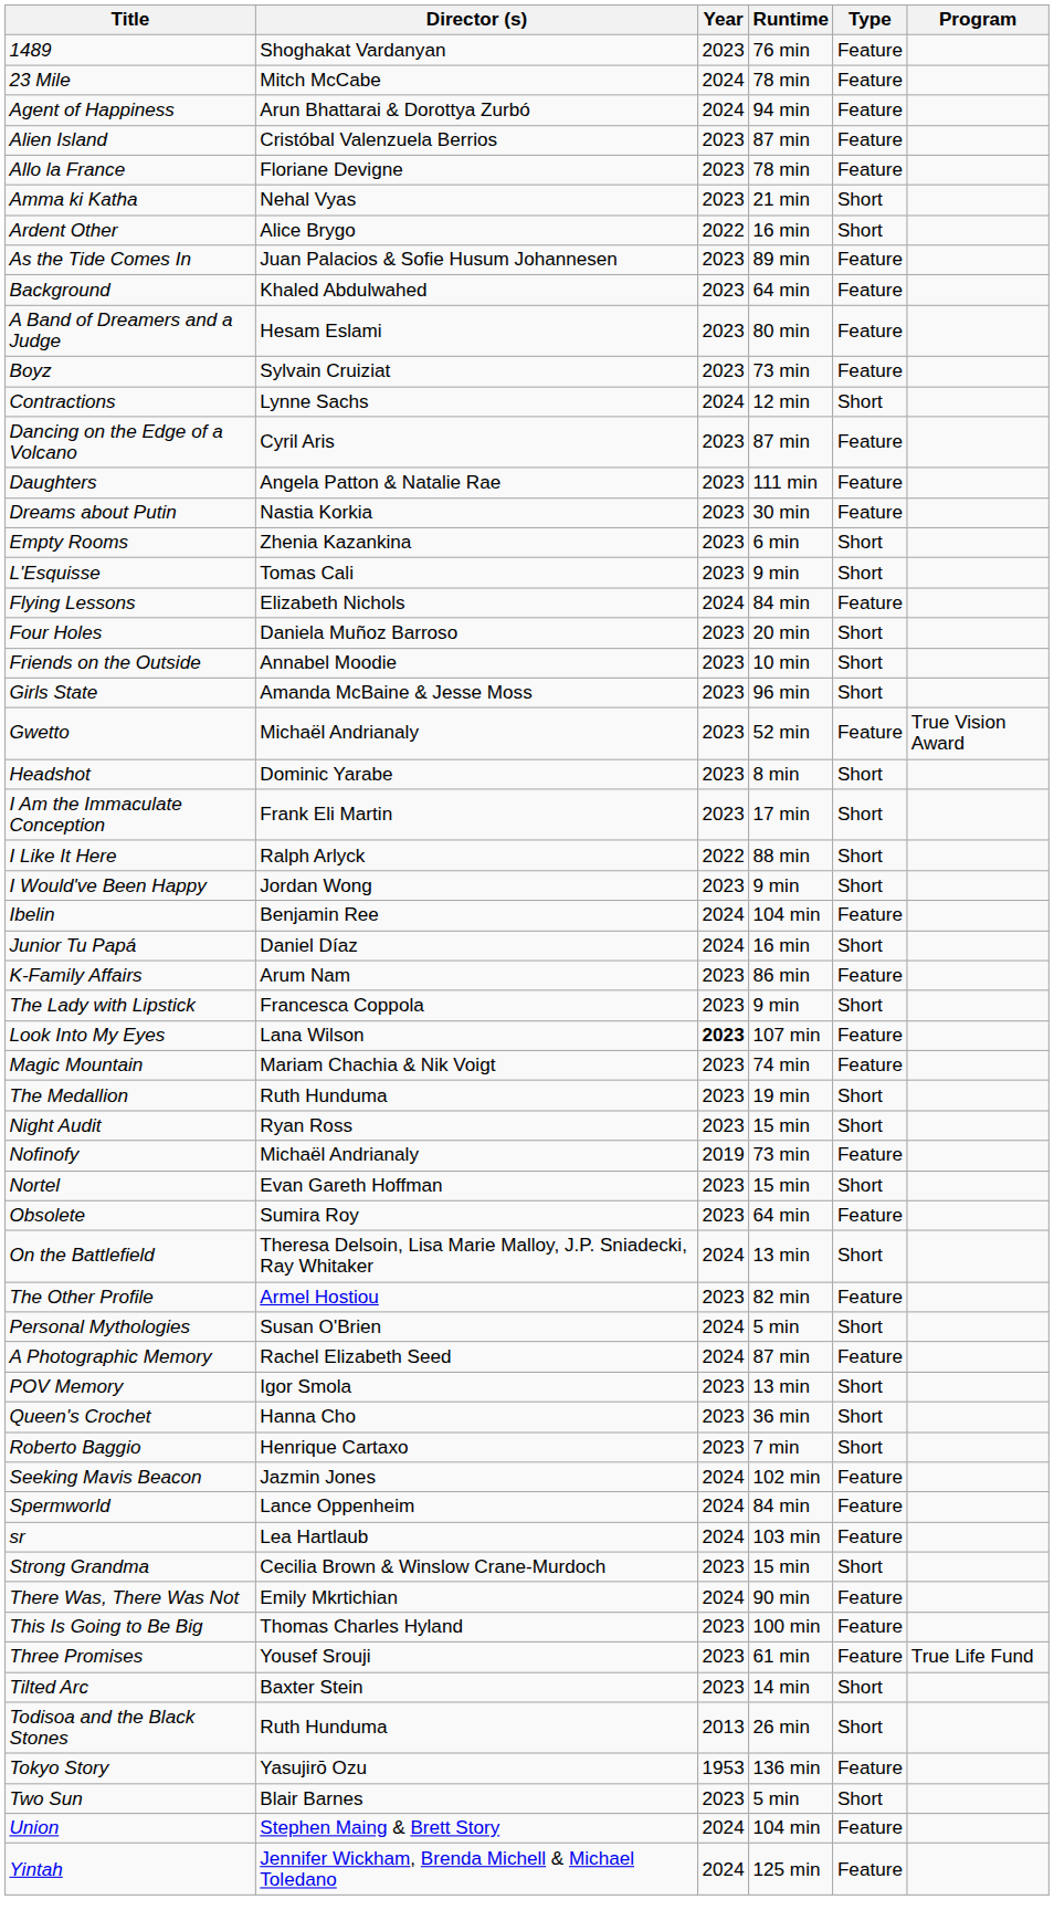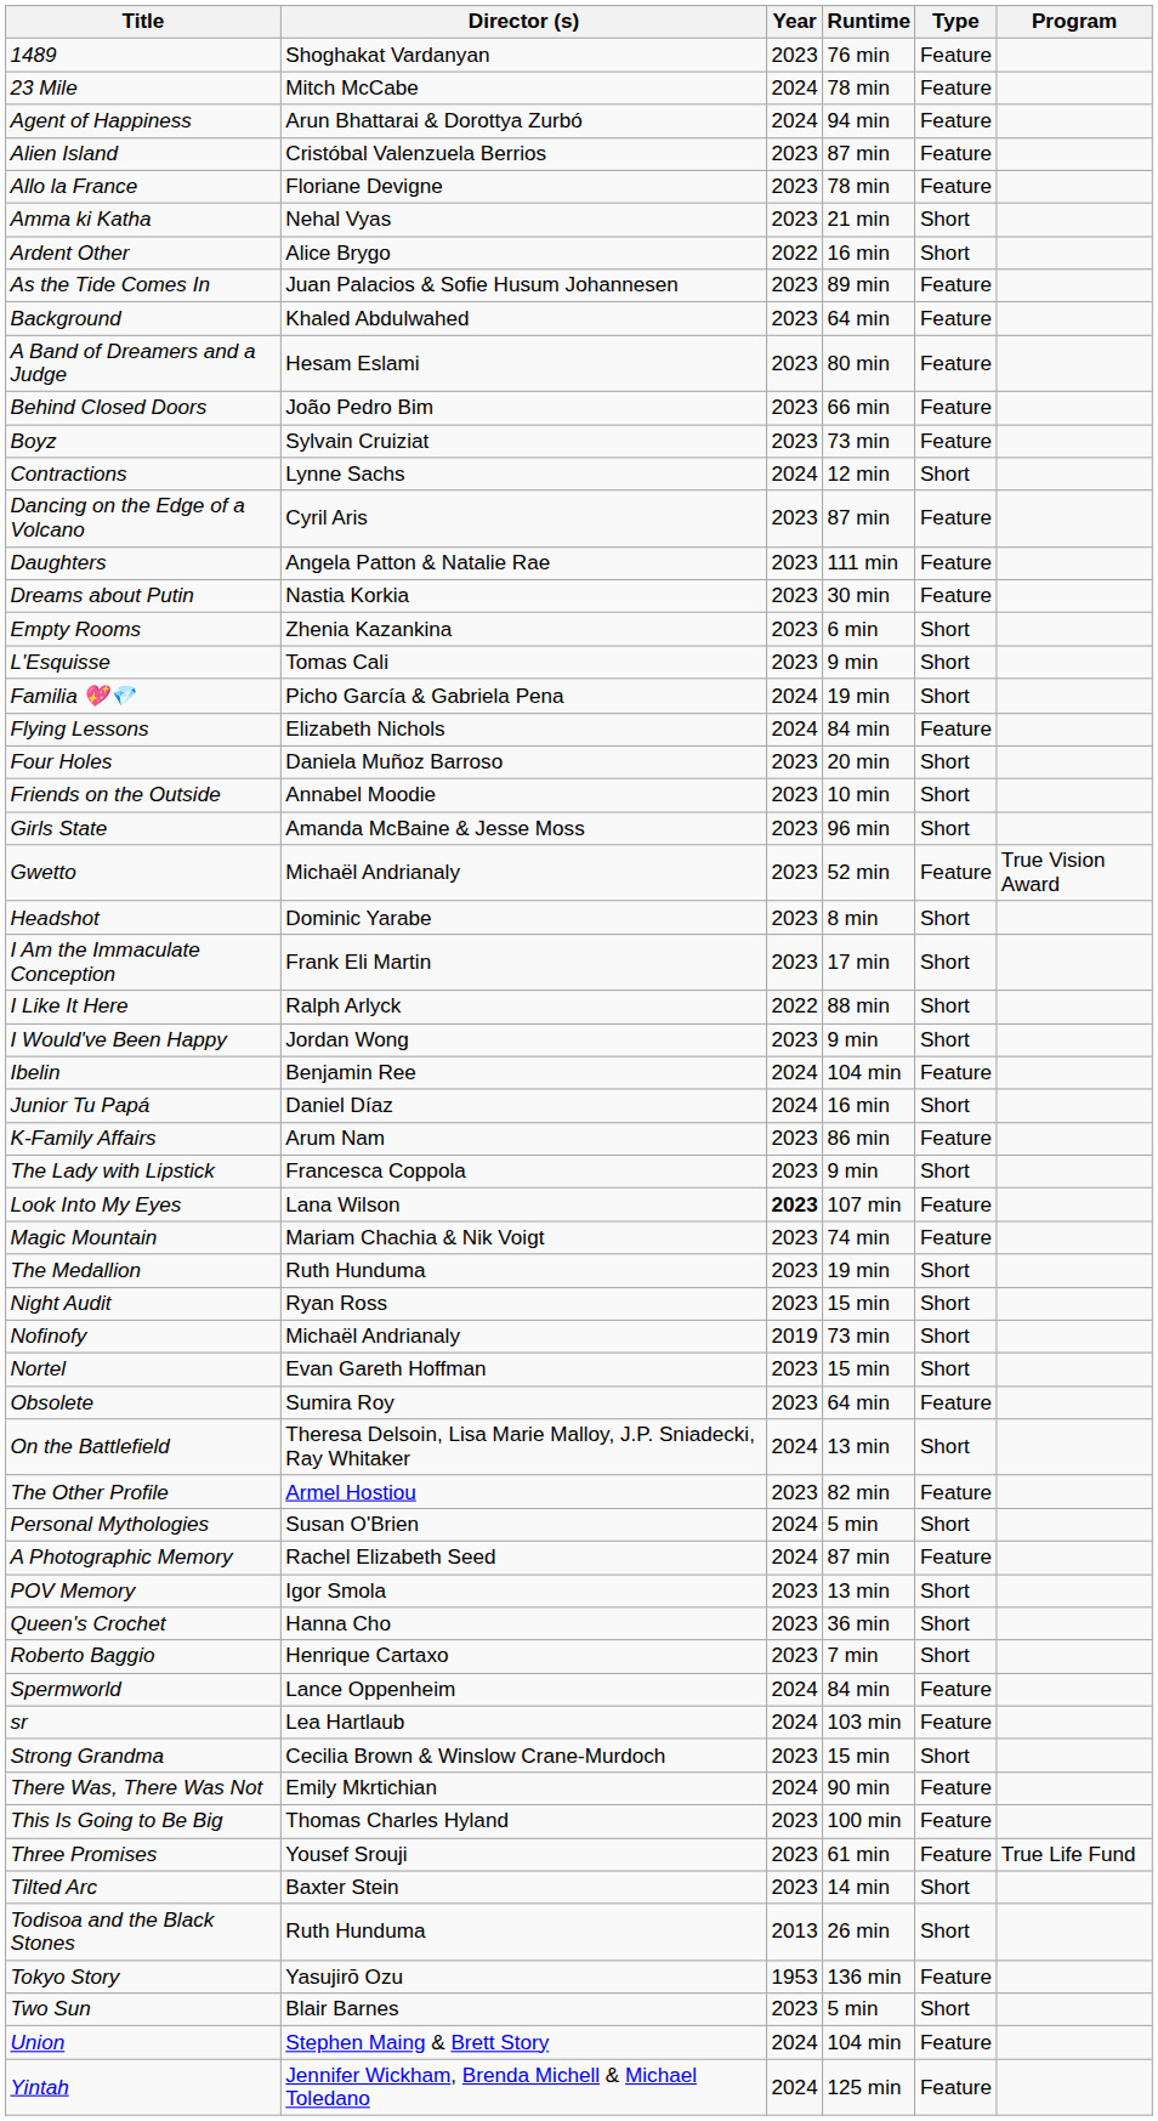+ row: Behind Closed Doors | João Pedro Bim | 2023 | 66 min | Feature
+ row: Familia 💖💎 | Picho García & Gabriela Pena | 2024 | 19 min | Short
Nofinofy | Type: Feature -> Short
- row: Seeking Mavis Beacon | Jazmin Jones | 2024 | 102 min | Feature
